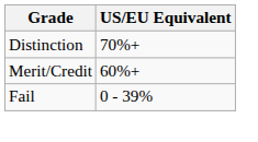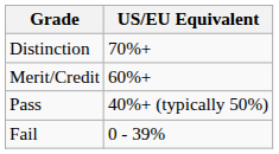+ row: Pass | 40%+ (typically 50%)
